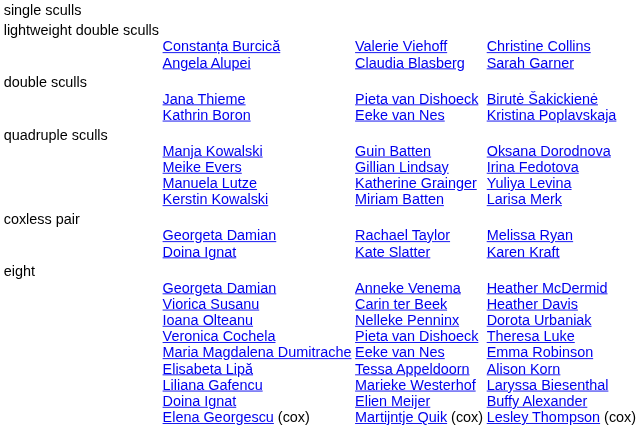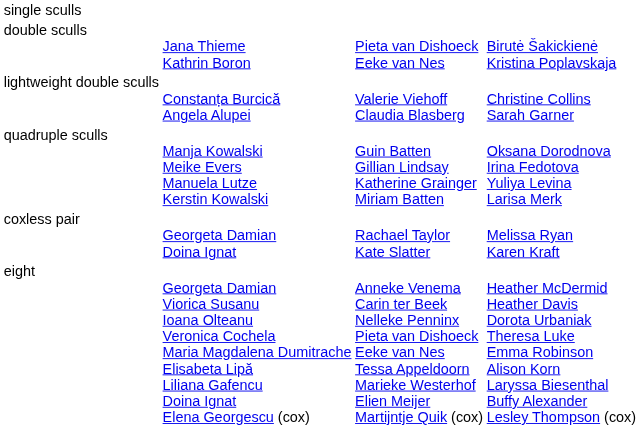rows swapped: double sculls <-> lightweight double sculls
